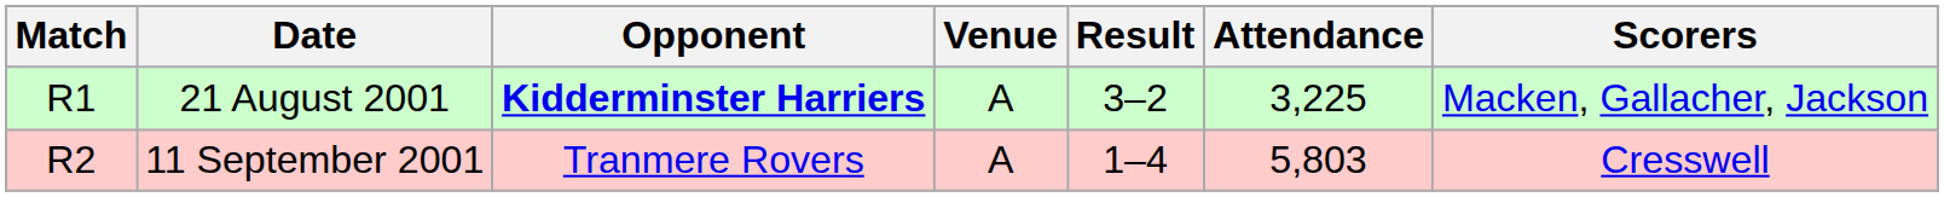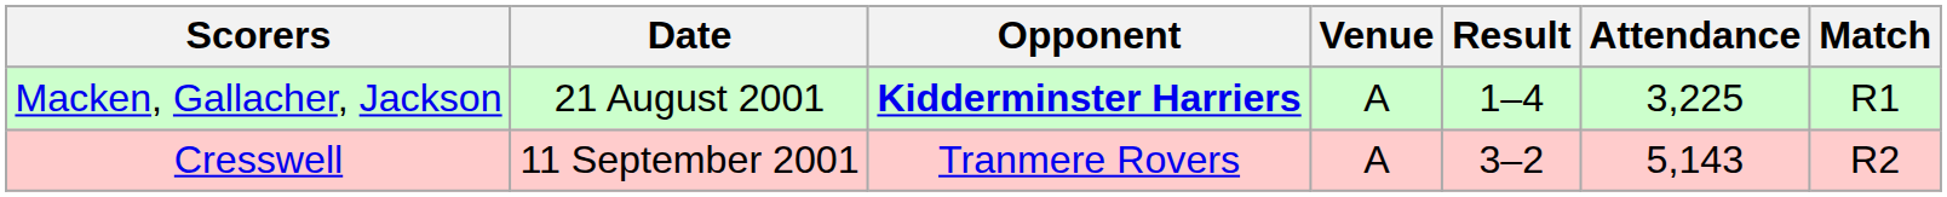columns swapped: Match <-> Scorers
21 August 2001 | Result: 3–2 -> 1–4
11 September 2001 | Result: 1–4 -> 3–2
11 September 2001 | Attendance: 5,803 -> 5,143
